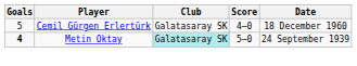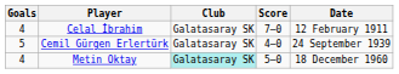+ row: 4 | Celal İbrahim | Galatasaray SK | 7–0 | 12 February 1911
Cemil Gürgen Erlertürk | Date: 18 December 1960 -> 24 September 1939
Metin Oktay | Goals: bold -> normal
Metin Oktay | Date: 24 September 1939 -> 18 December 1960
